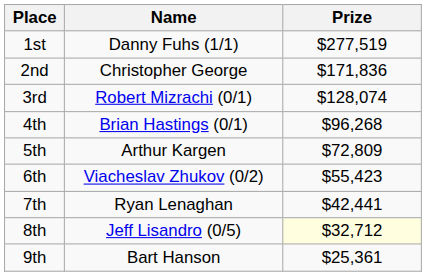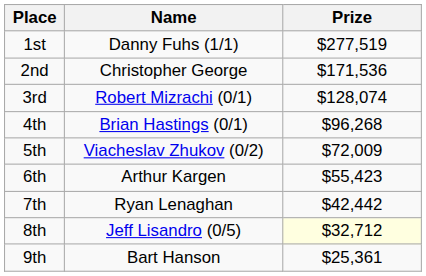2nd | Prize: $171,836 -> $171,536
5th | Name: Arthur Kargen -> Viacheslav Zhukov (0/2)
5th | Prize: $72,809 -> $72,009
6th | Name: Viacheslav Zhukov (0/2) -> Arthur Kargen
7th | Prize: $42,441 -> $42,442
